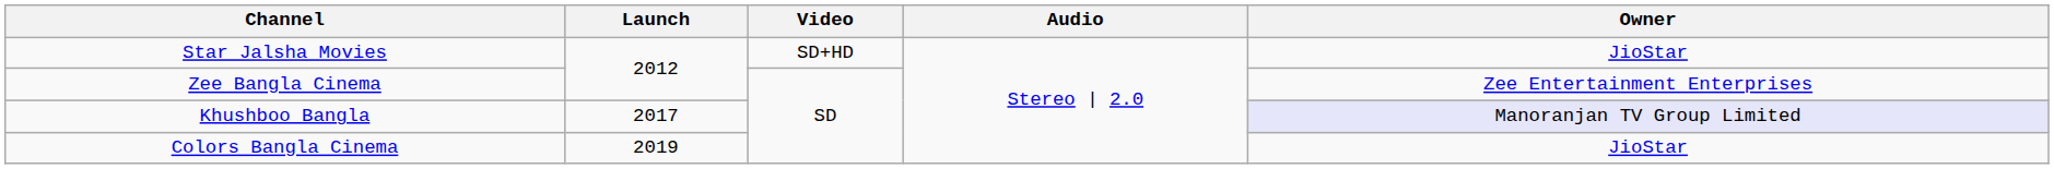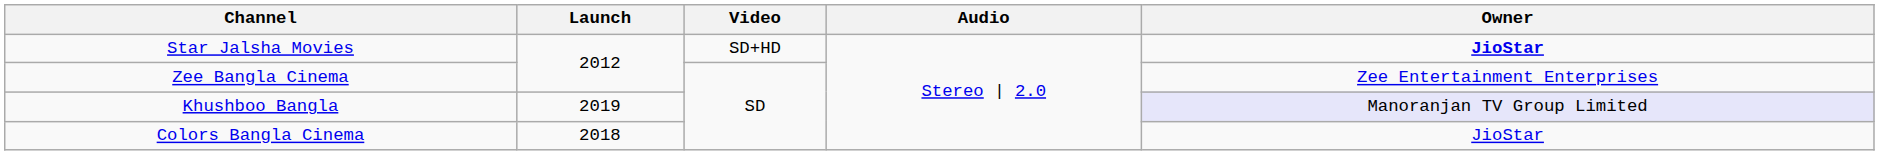Star Jalsha Movies | Owner: normal -> bold
Khushboo Bangla | Launch: 2017 -> 2019
Colors Bangla Cinema | Launch: 2019 -> 2018
